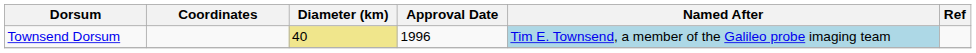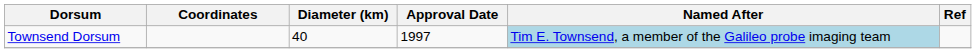Townsend Dorsum | Diameter (km): khaki background -> no background
Townsend Dorsum | Approval Date: 1996 -> 1997
